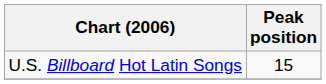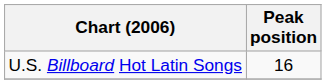U.S. Billboard Hot Latin Songs | Peak position: 15 -> 16
